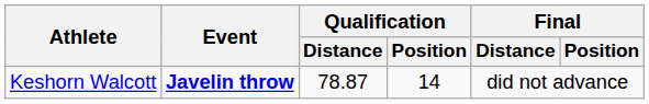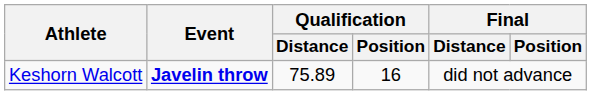Keshorn Walcott | Qualification / Distance: 78.87 -> 75.89
Keshorn Walcott | Qualification / Position: 14 -> 16
